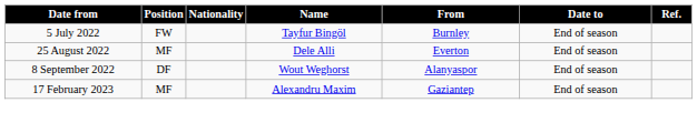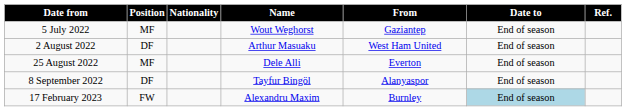5 July 2022 | Position: FW -> MF
5 July 2022 | Name: Tayfur Bingöl -> Wout Weghorst
5 July 2022 | From: Burnley -> Gaziantep
+ row: 2 August 2022 | DF | Arthur Masuaku | West Ham United | End of season
8 September 2022 | Name: Wout Weghorst -> Tayfur Bingöl
17 February 2023 | Position: MF -> FW
17 February 2023 | From: Gaziantep -> Burnley
17 February 2023 | Date to: no background -> lightblue background
